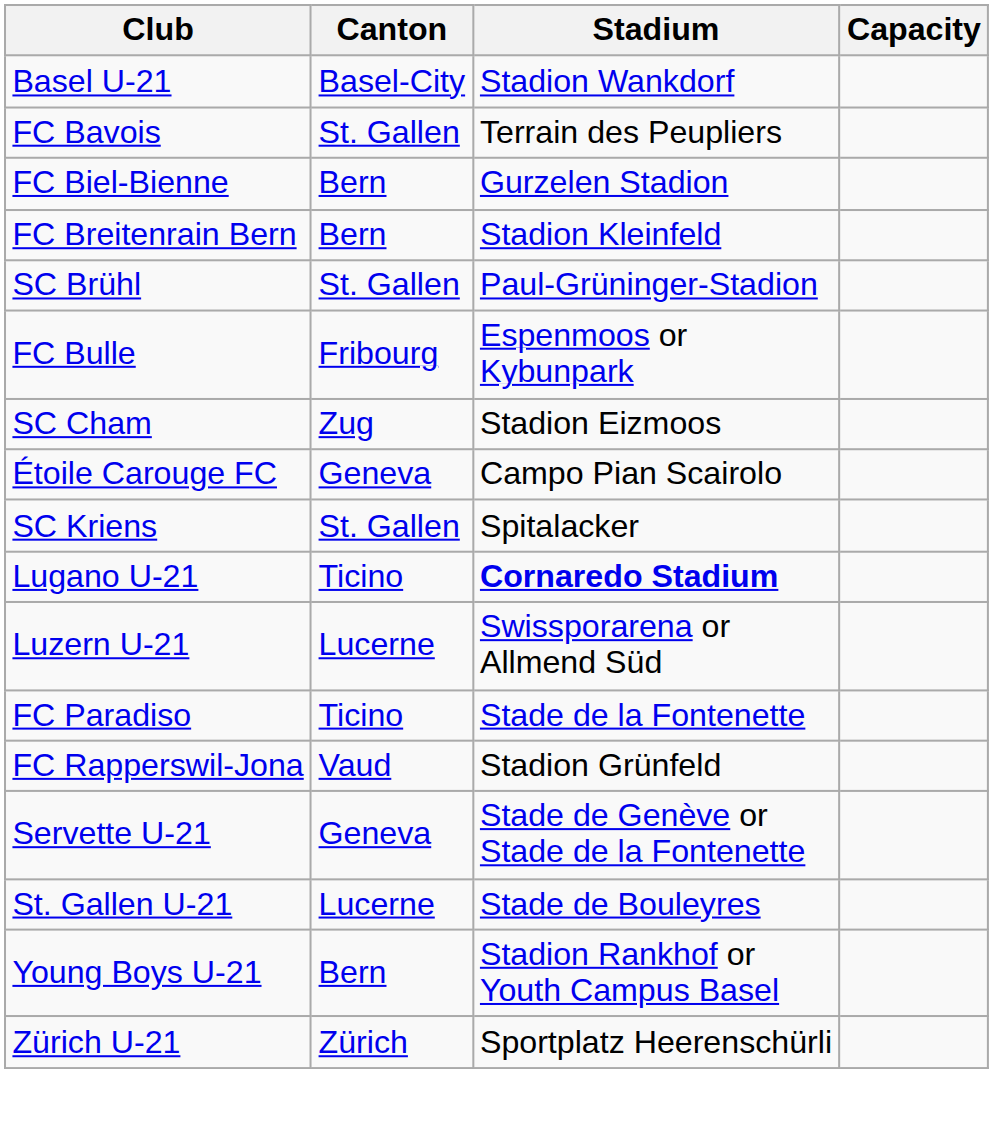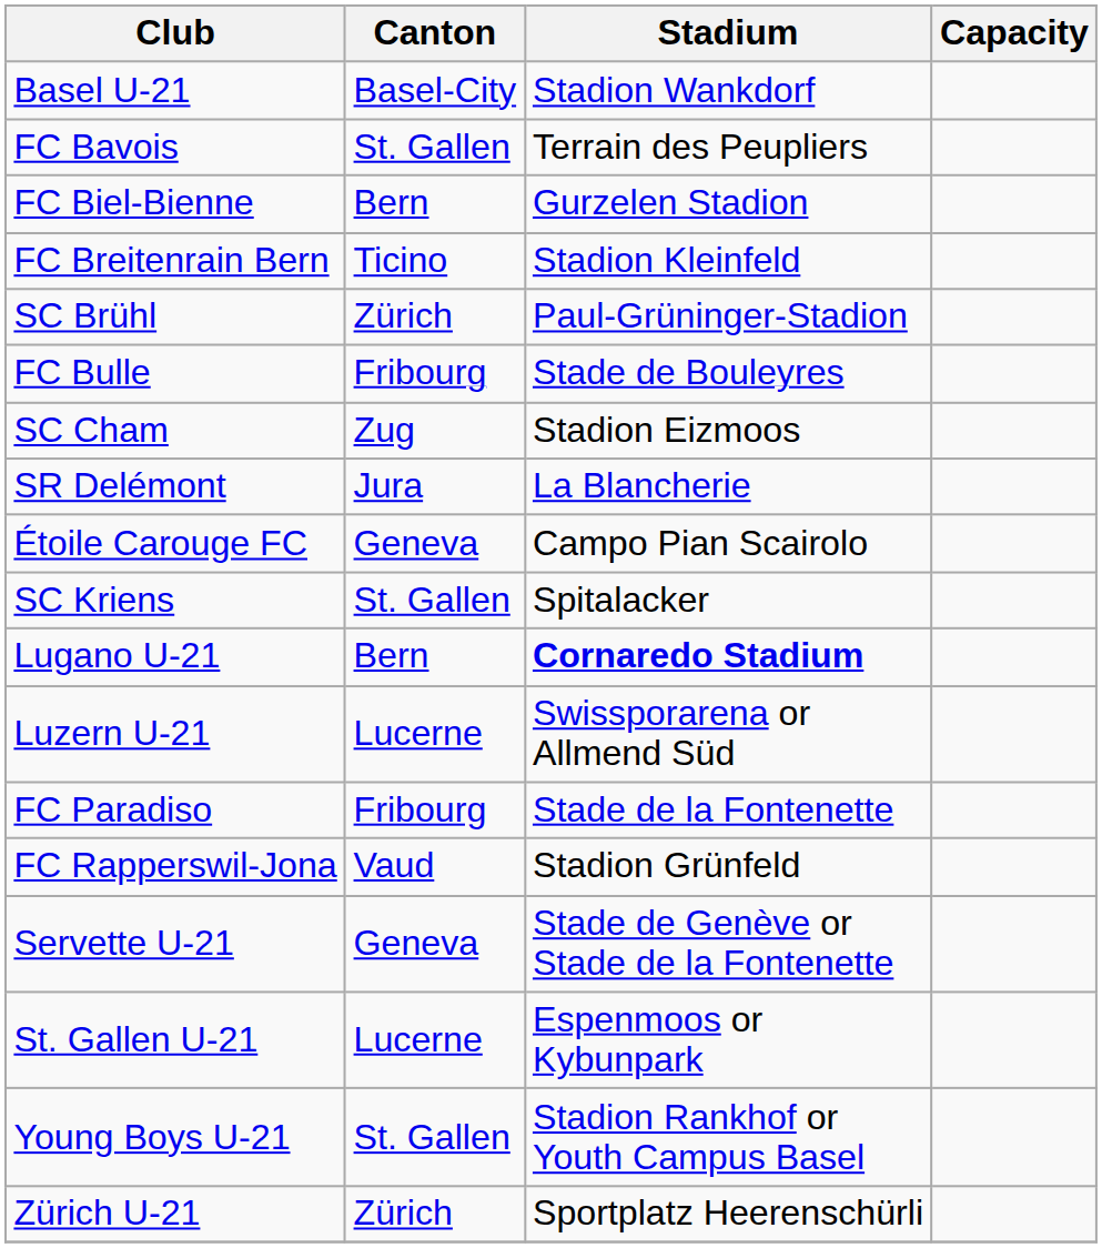FC Breitenrain Bern | Canton: Bern -> Ticino
SC Brühl | Canton: St. Gallen -> Zürich
FC Bulle | Stadium: Espenmoos or Kybunpark -> Stade de Bouleyres
+ row: SR Delémont | Jura | La Blancherie
Lugano U-21 | Canton: Ticino -> Bern
FC Paradiso | Canton: Ticino -> Fribourg
St. Gallen U-21 | Stadium: Stade de Bouleyres -> Espenmoos or Kybunpark
Young Boys U-21 | Canton: Bern -> St. Gallen
